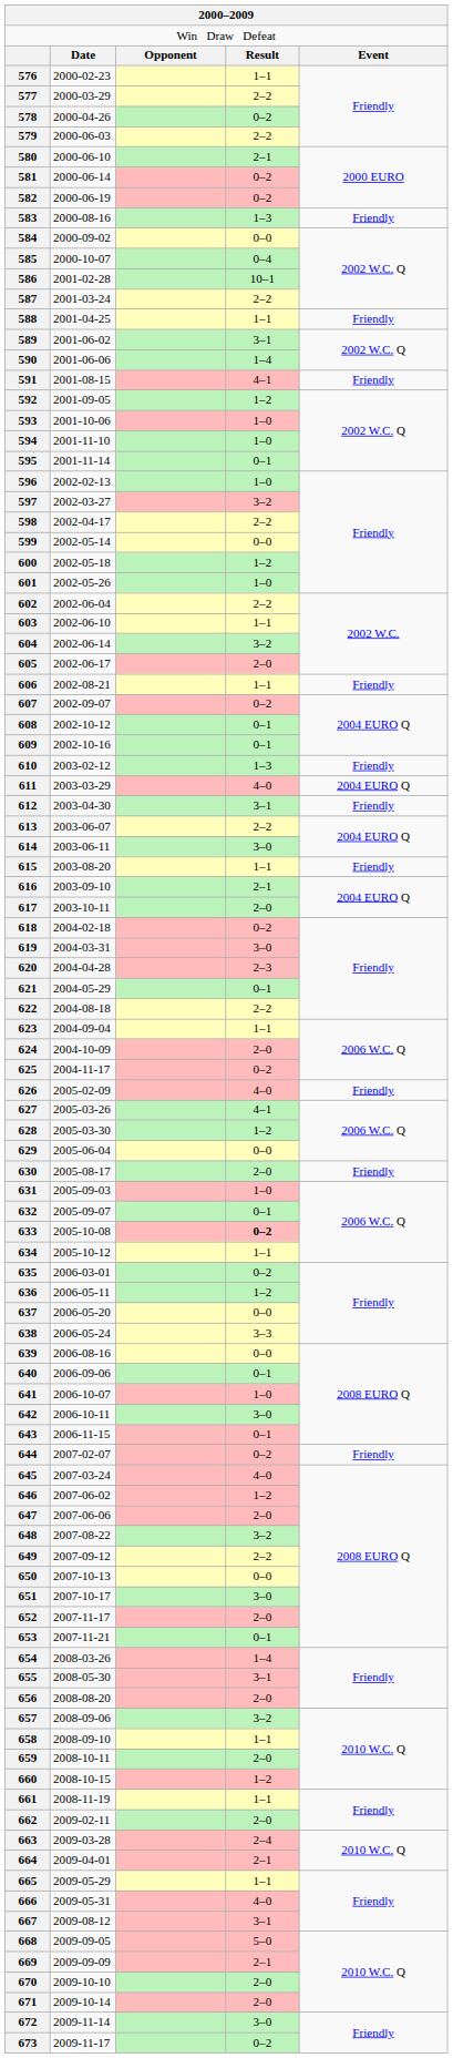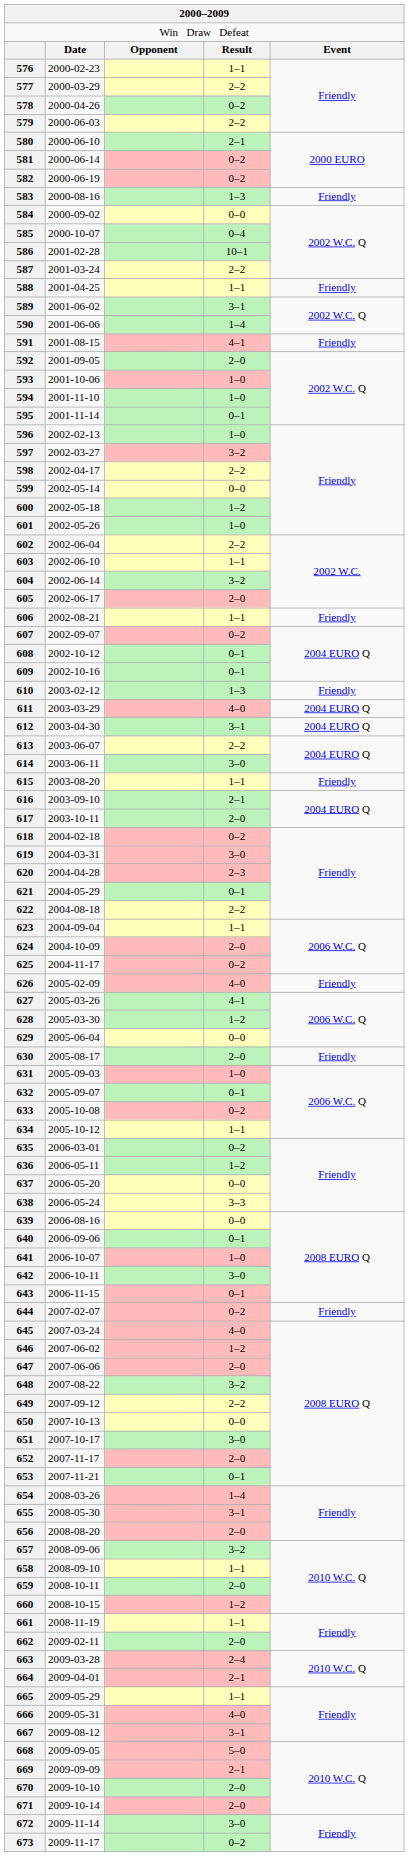592 | column 4: 1–2 -> 2–0
612 | column 5: Friendly -> 2004 EURO Q
633 | column 4: bold -> normal
